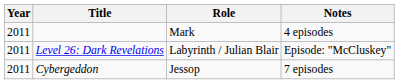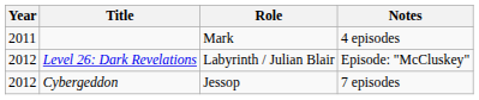Level 26: Dark Revelations | Year: 2011 -> 2012
Cybergeddon | Year: 2011 -> 2012
